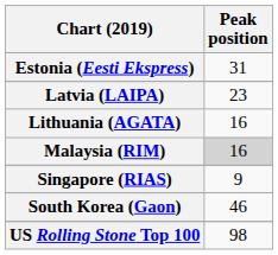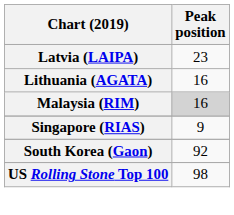- row: Estonia (Eesti Ekspress) | 31
South Korea (Gaon) | Peak position: 46 -> 92
